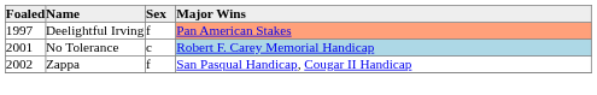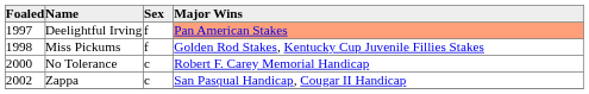+ row: 1998 | Miss Pickums | f | Golden Rod Stakes, Kentucky Cup Juvenile Fillies Stakes
No Tolerance | Foaled: 2001 -> 2000
No Tolerance | Major Wins: lightblue background -> no background
Zappa | Sex: f -> c
